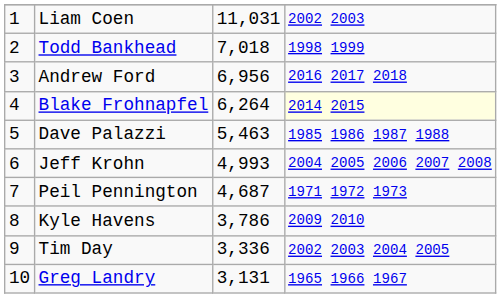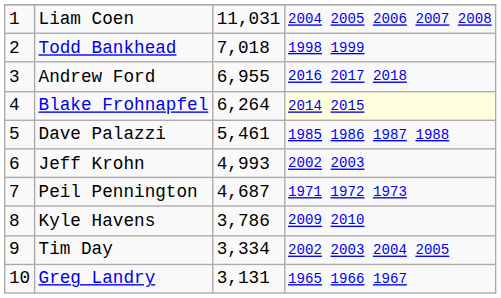Liam Coen | column 4: 2002 2003 -> 2004 2005 2006 2007 2008
Andrew Ford | column 3: 6,956 -> 6,955
Dave Palazzi | column 3: 5,463 -> 5,461
Jeff Krohn | column 4: 2004 2005 2006 2007 2008 -> 2002 2003
Tim Day | column 3: 3,336 -> 3,334
